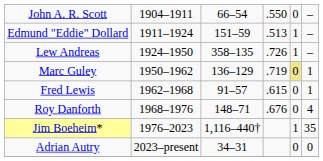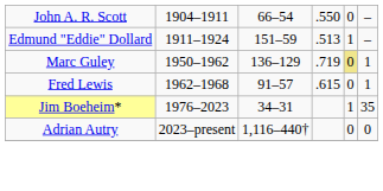- row: Lew Andreas | 1924–1950 | 358–135 | .726 | 1 | –
- row: Roy Danforth | 1968–1976 | 148–71 | .676 | 0 | 4
Jim Boeheim* | column 3: 1,116–440† -> 34–31
Adrian Autry | column 3: 34–31 -> 1,116–440†
